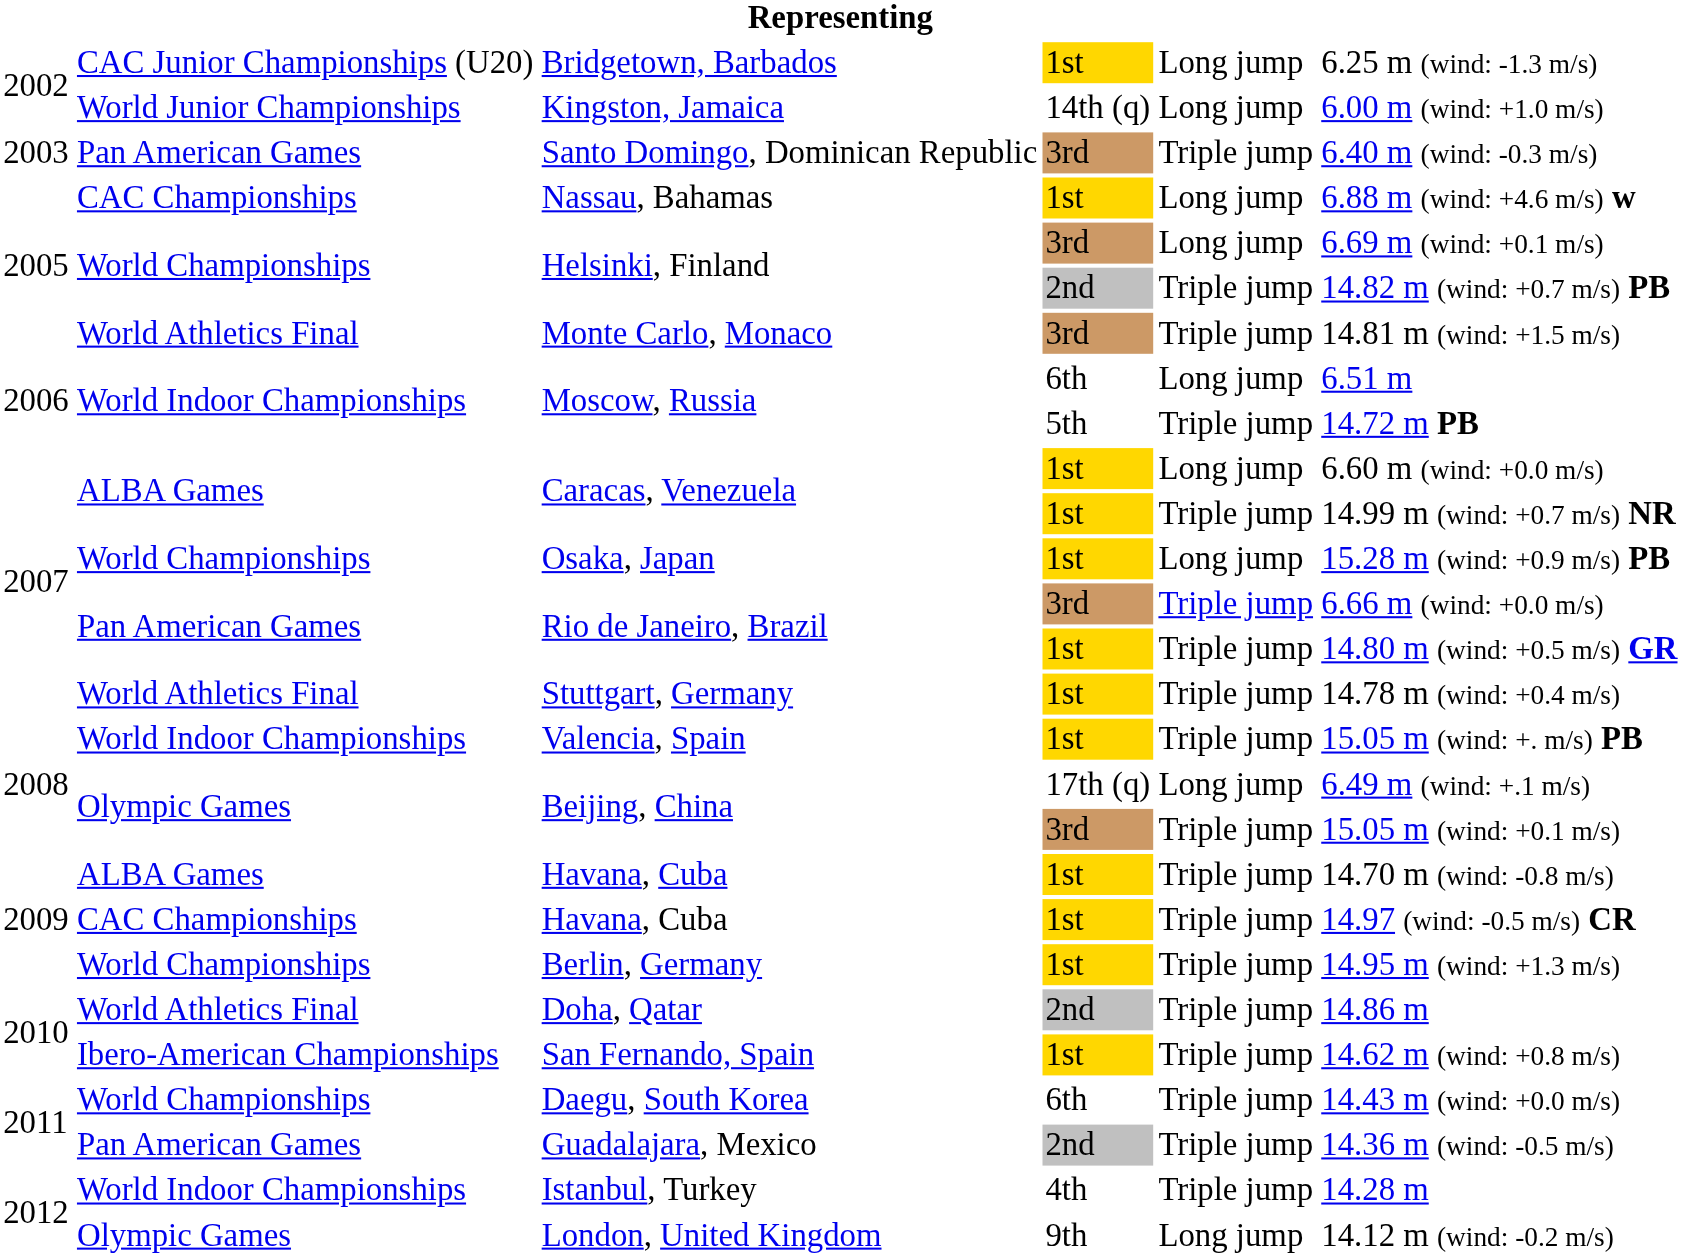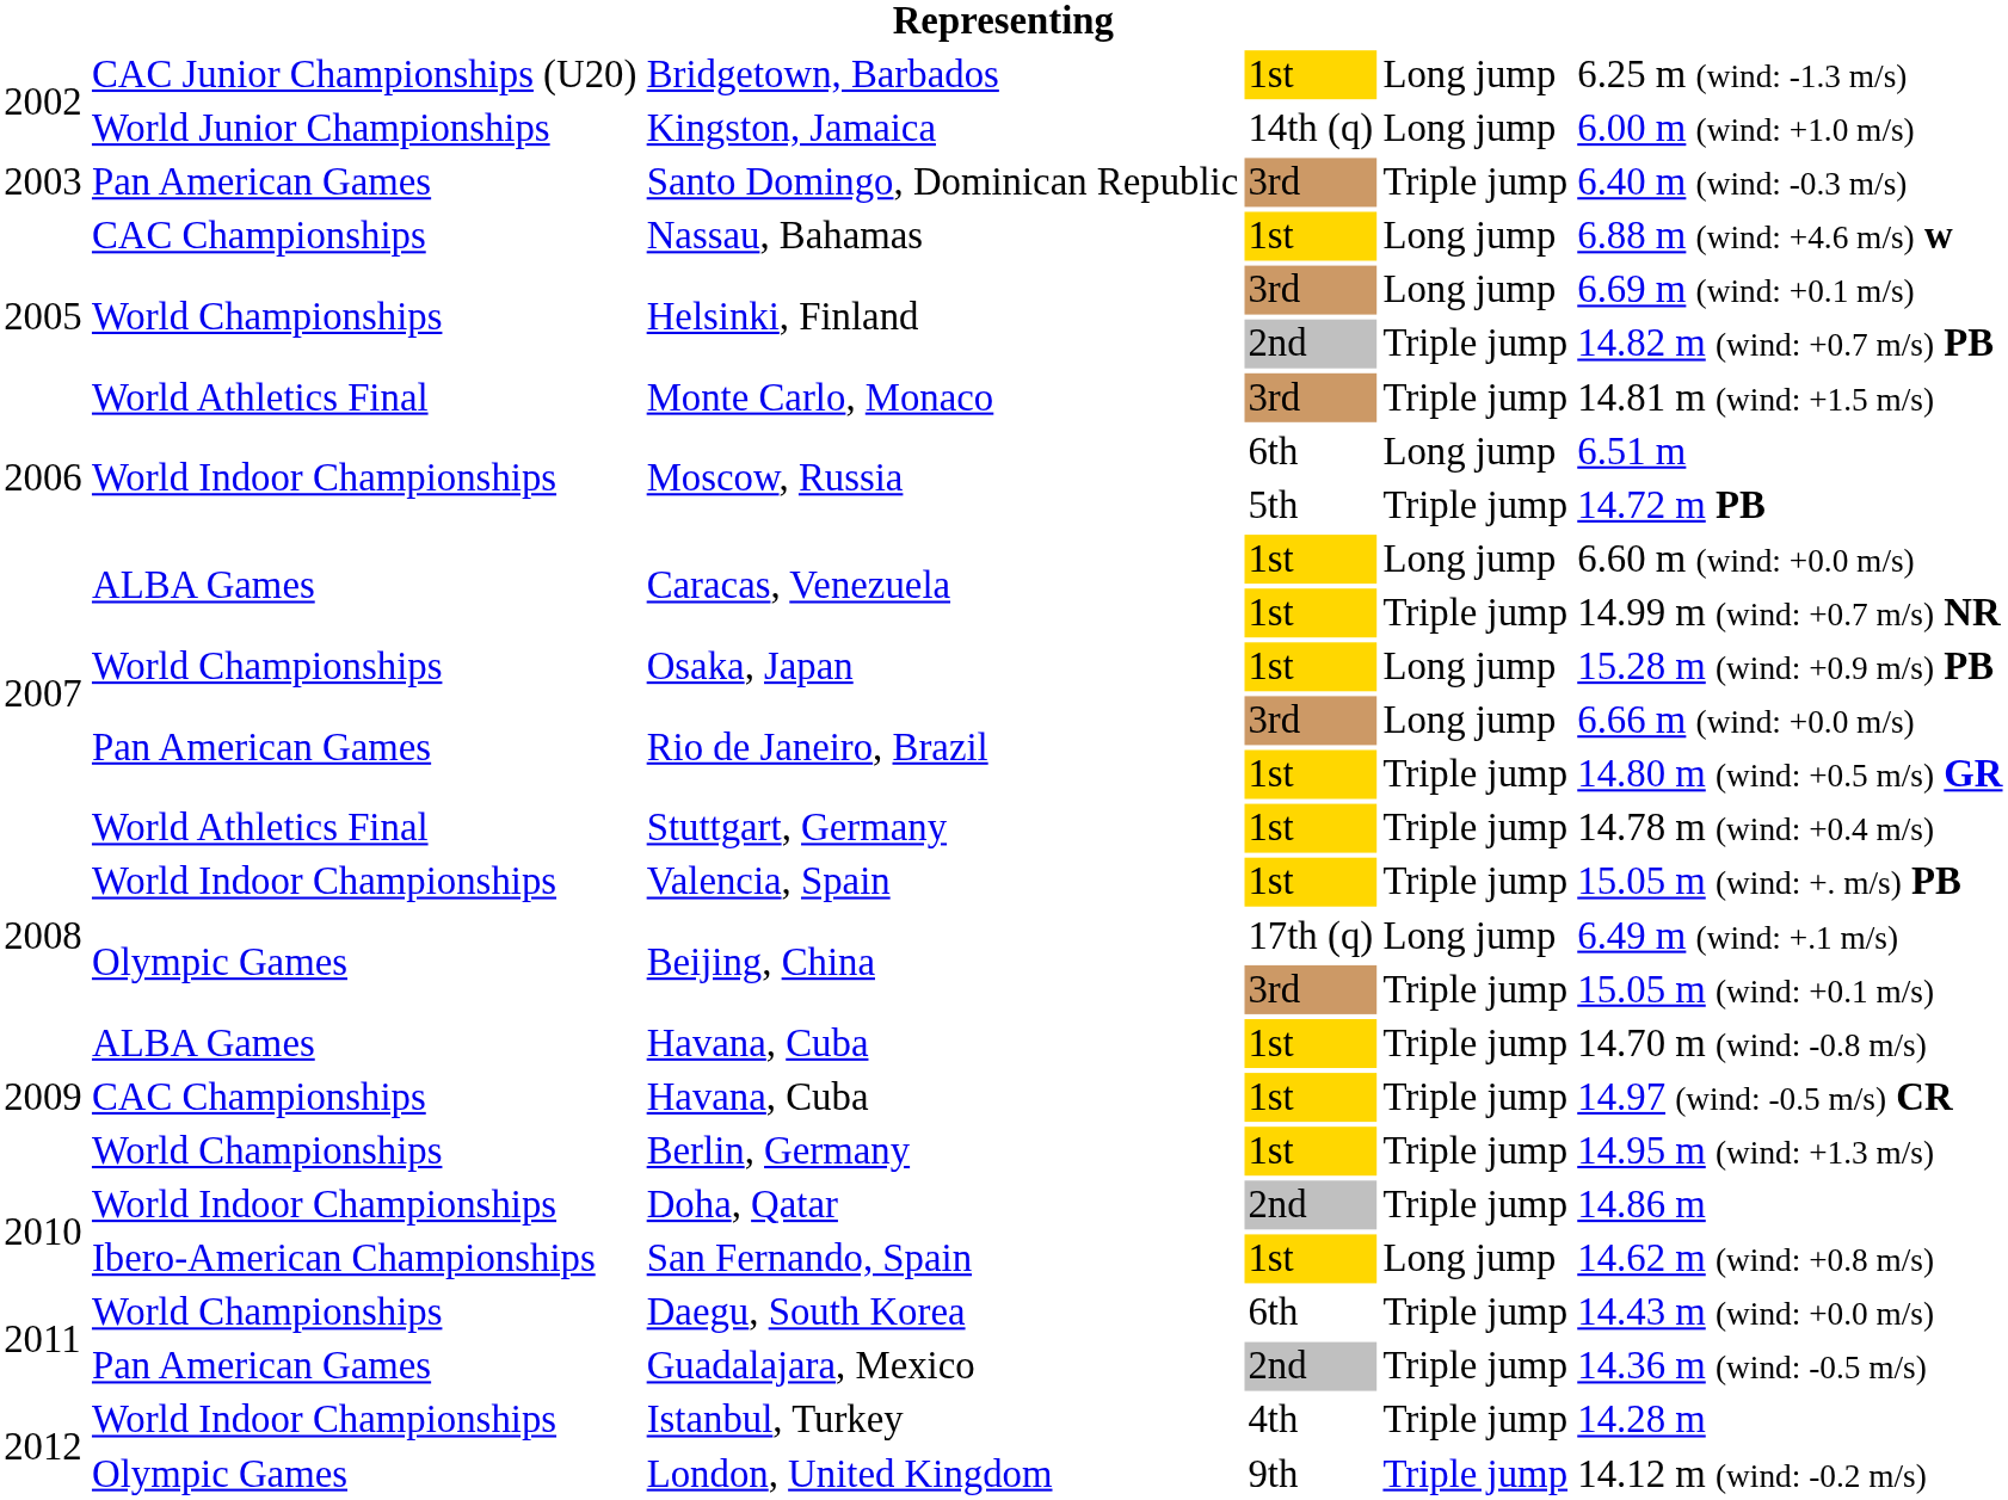Rio de Janeiro, Brazil / 3rd | column 5: Triple jump -> Long jump
Doha, Qatar | column 2: World Athletics Final -> World Indoor Championships
San Fernando, Spain | column 5: Triple jump -> Long jump
London, United Kingdom | column 5: Long jump -> Triple jump
